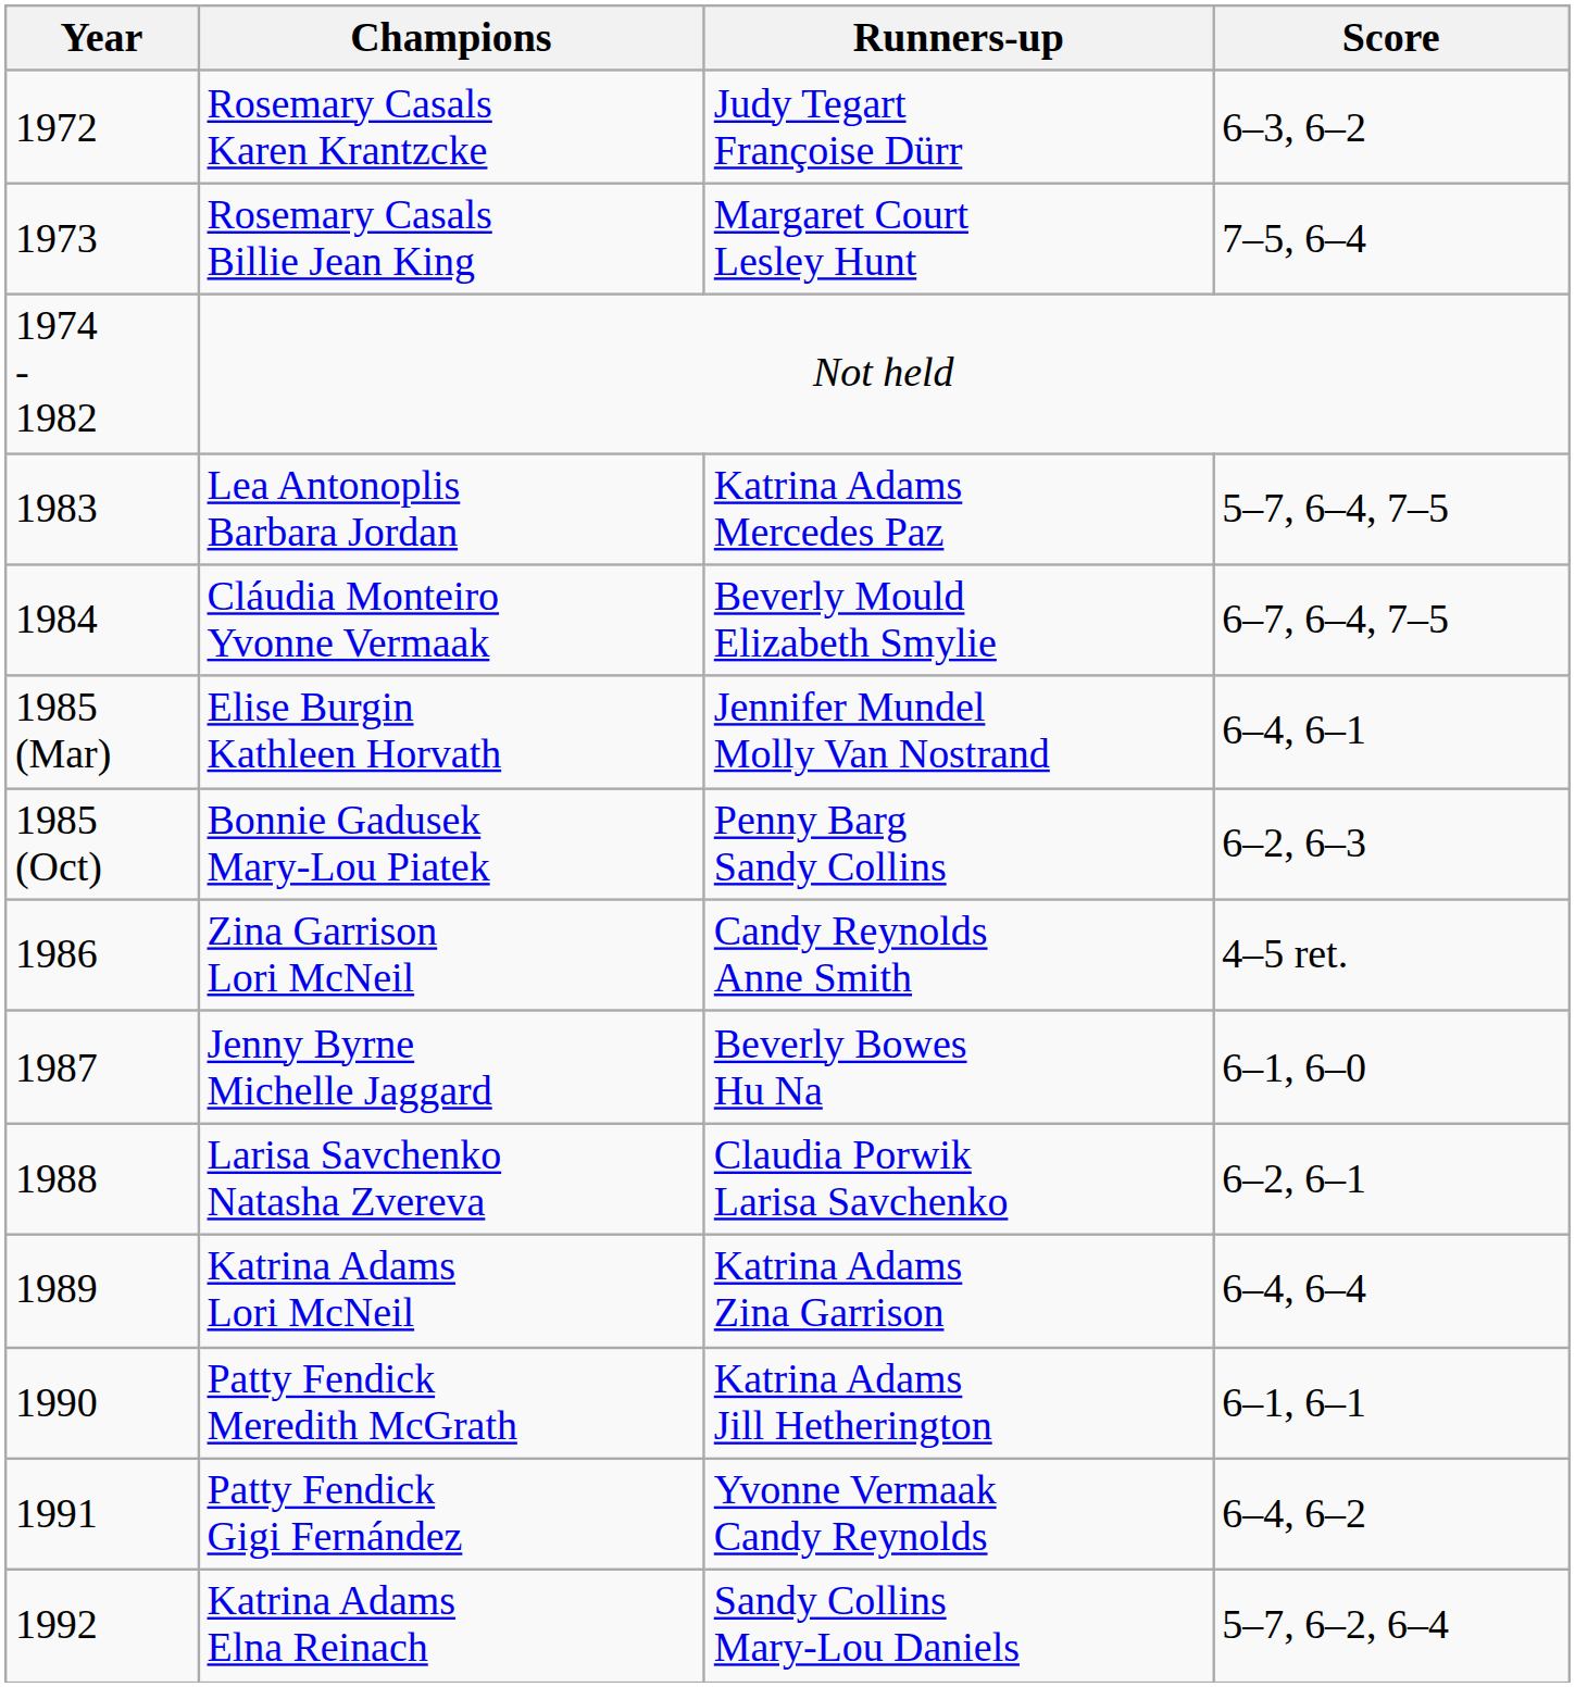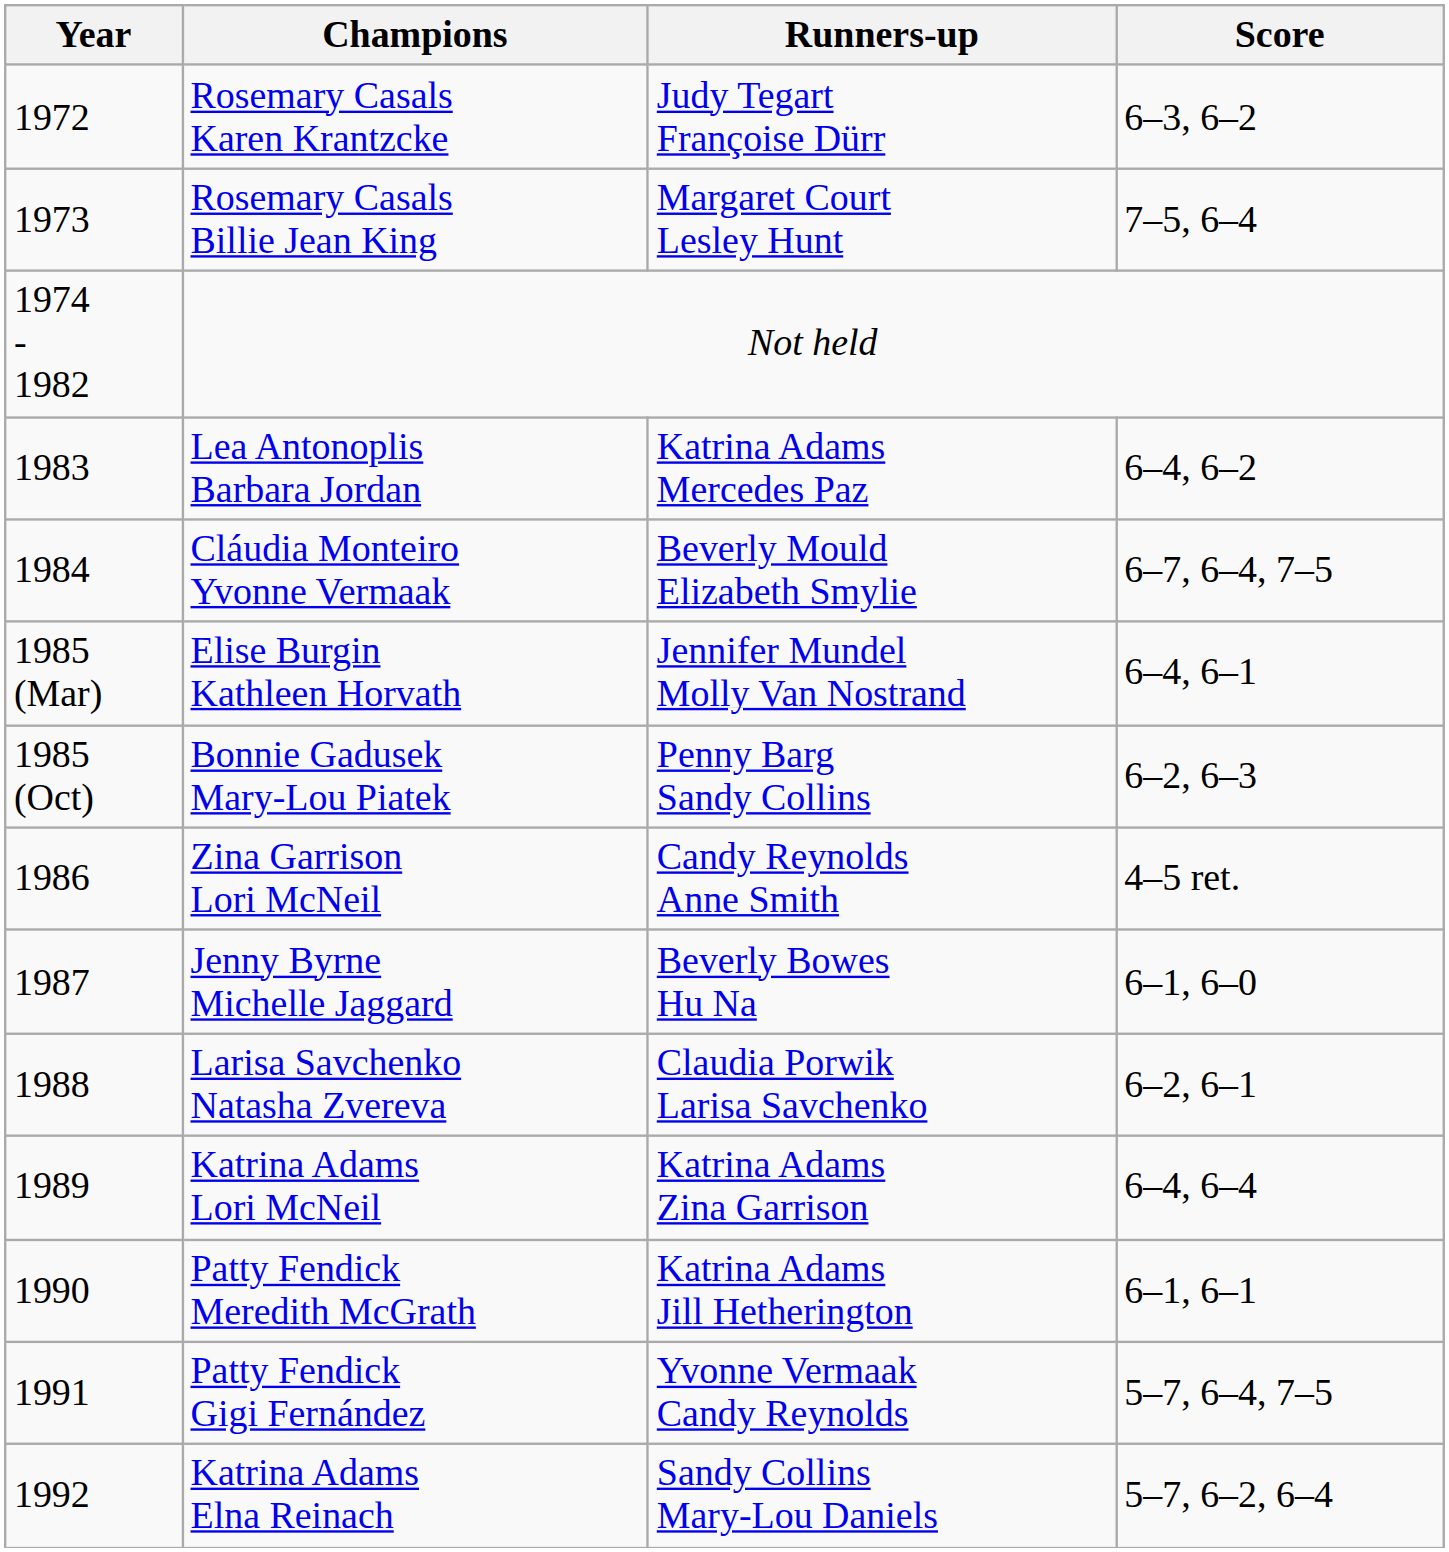Lea Antonoplis Barbara Jordan | Score: 5–7, 6–4, 7–5 -> 6–4, 6–2
Patty Fendick Gigi Fernández | Score: 6–4, 6–2 -> 5–7, 6–4, 7–5
